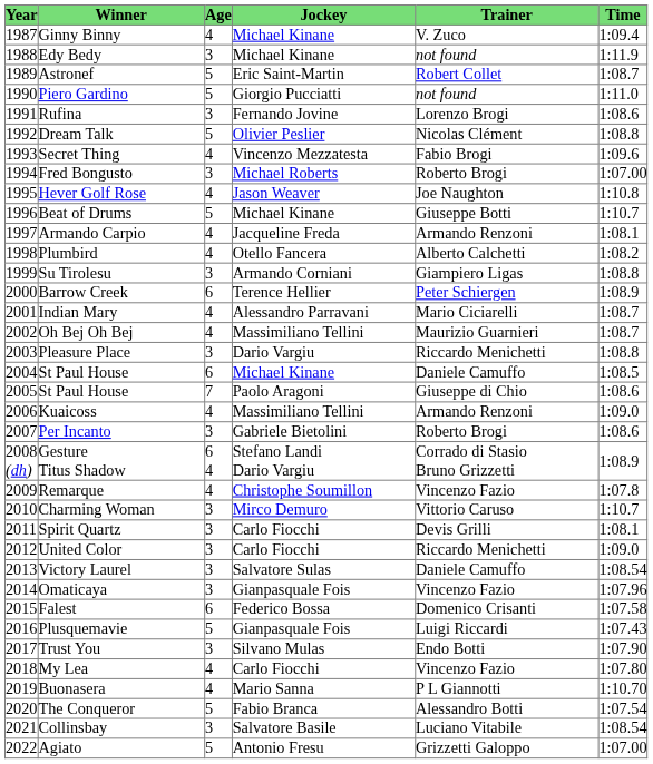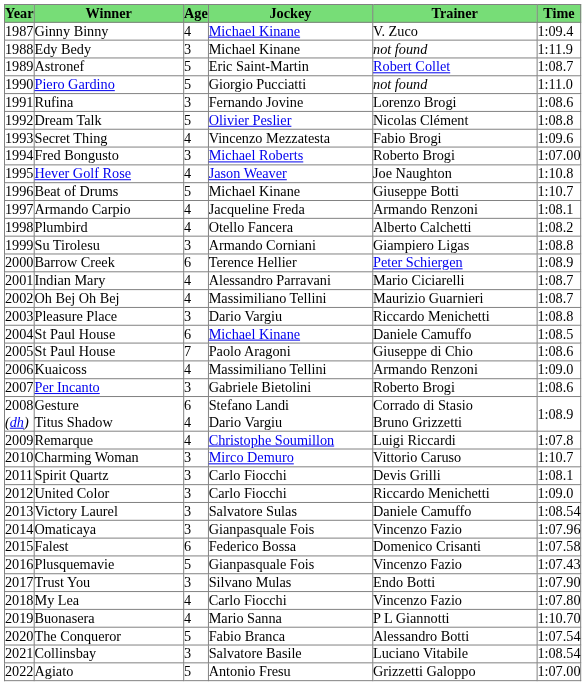Remarque | Trainer: Vincenzo Fazio -> Luigi Riccardi
Plusquemavie | Trainer: Luigi Riccardi -> Vincenzo Fazio
